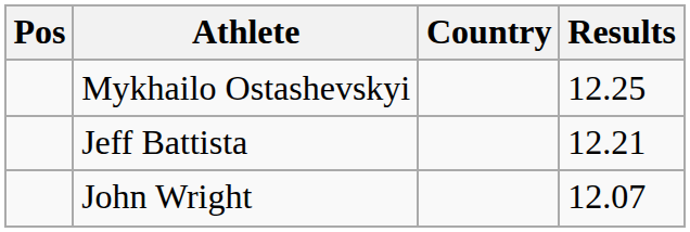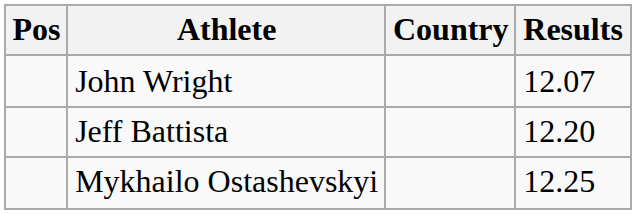rows swapped: John Wright <-> Mykhailo Ostashevskyi
Jeff Battista | Results: 12.21 -> 12.20
